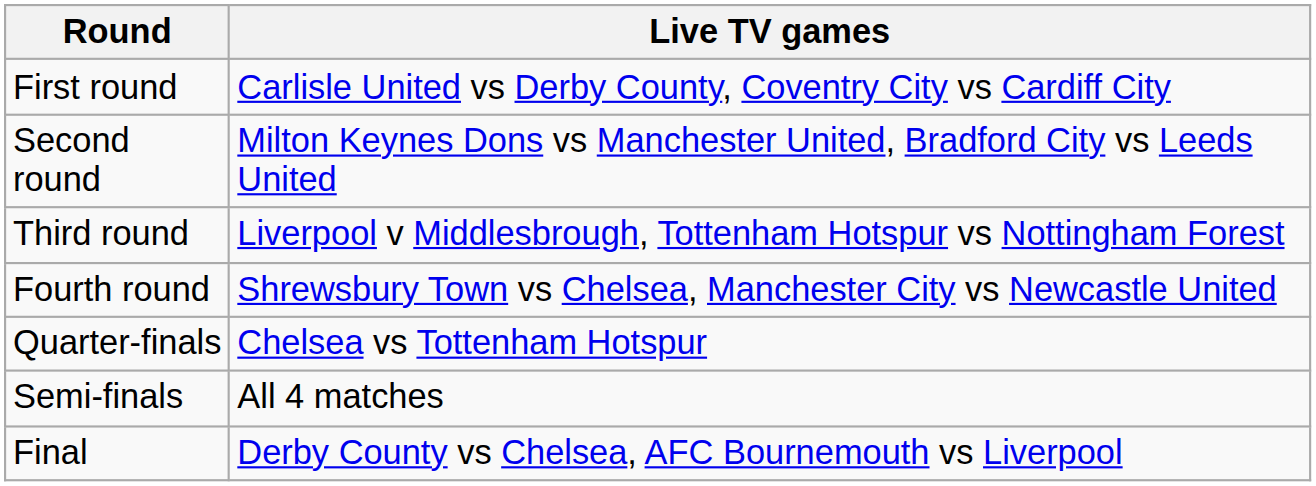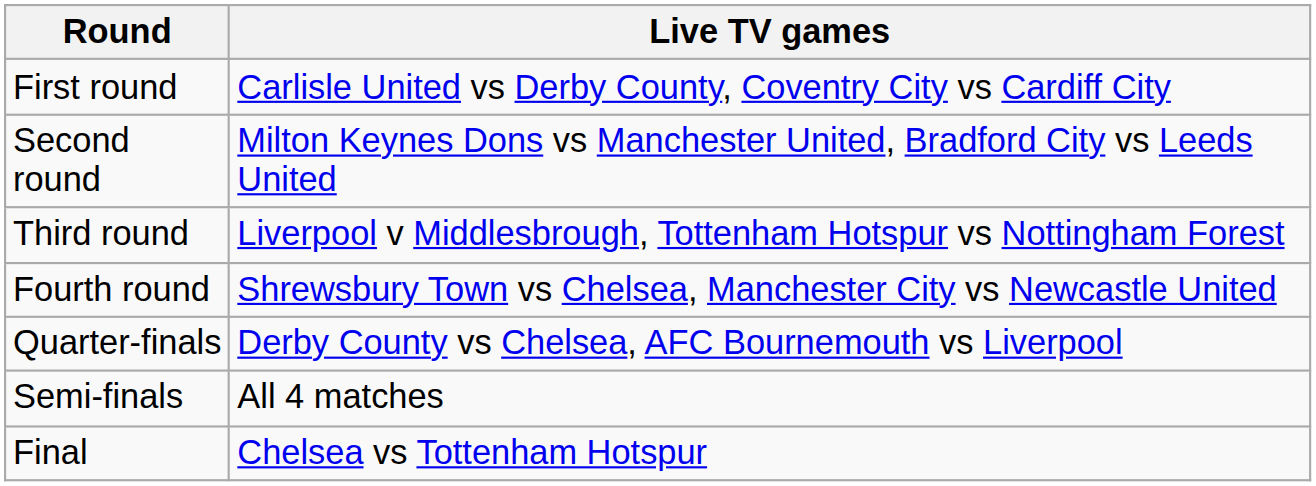Quarter-finals | Live TV games: Chelsea vs Tottenham Hotspur -> Derby County vs Chelsea, AFC Bournemouth vs Liverpool
Final | Live TV games: Derby County vs Chelsea, AFC Bournemouth vs Liverpool -> Chelsea vs Tottenham Hotspur
